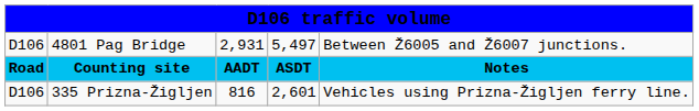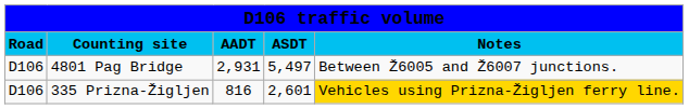rows swapped: Counting site <-> 4801 Pag Bridge
335 Prizna-Žigljen | column 5: no background -> gold background
